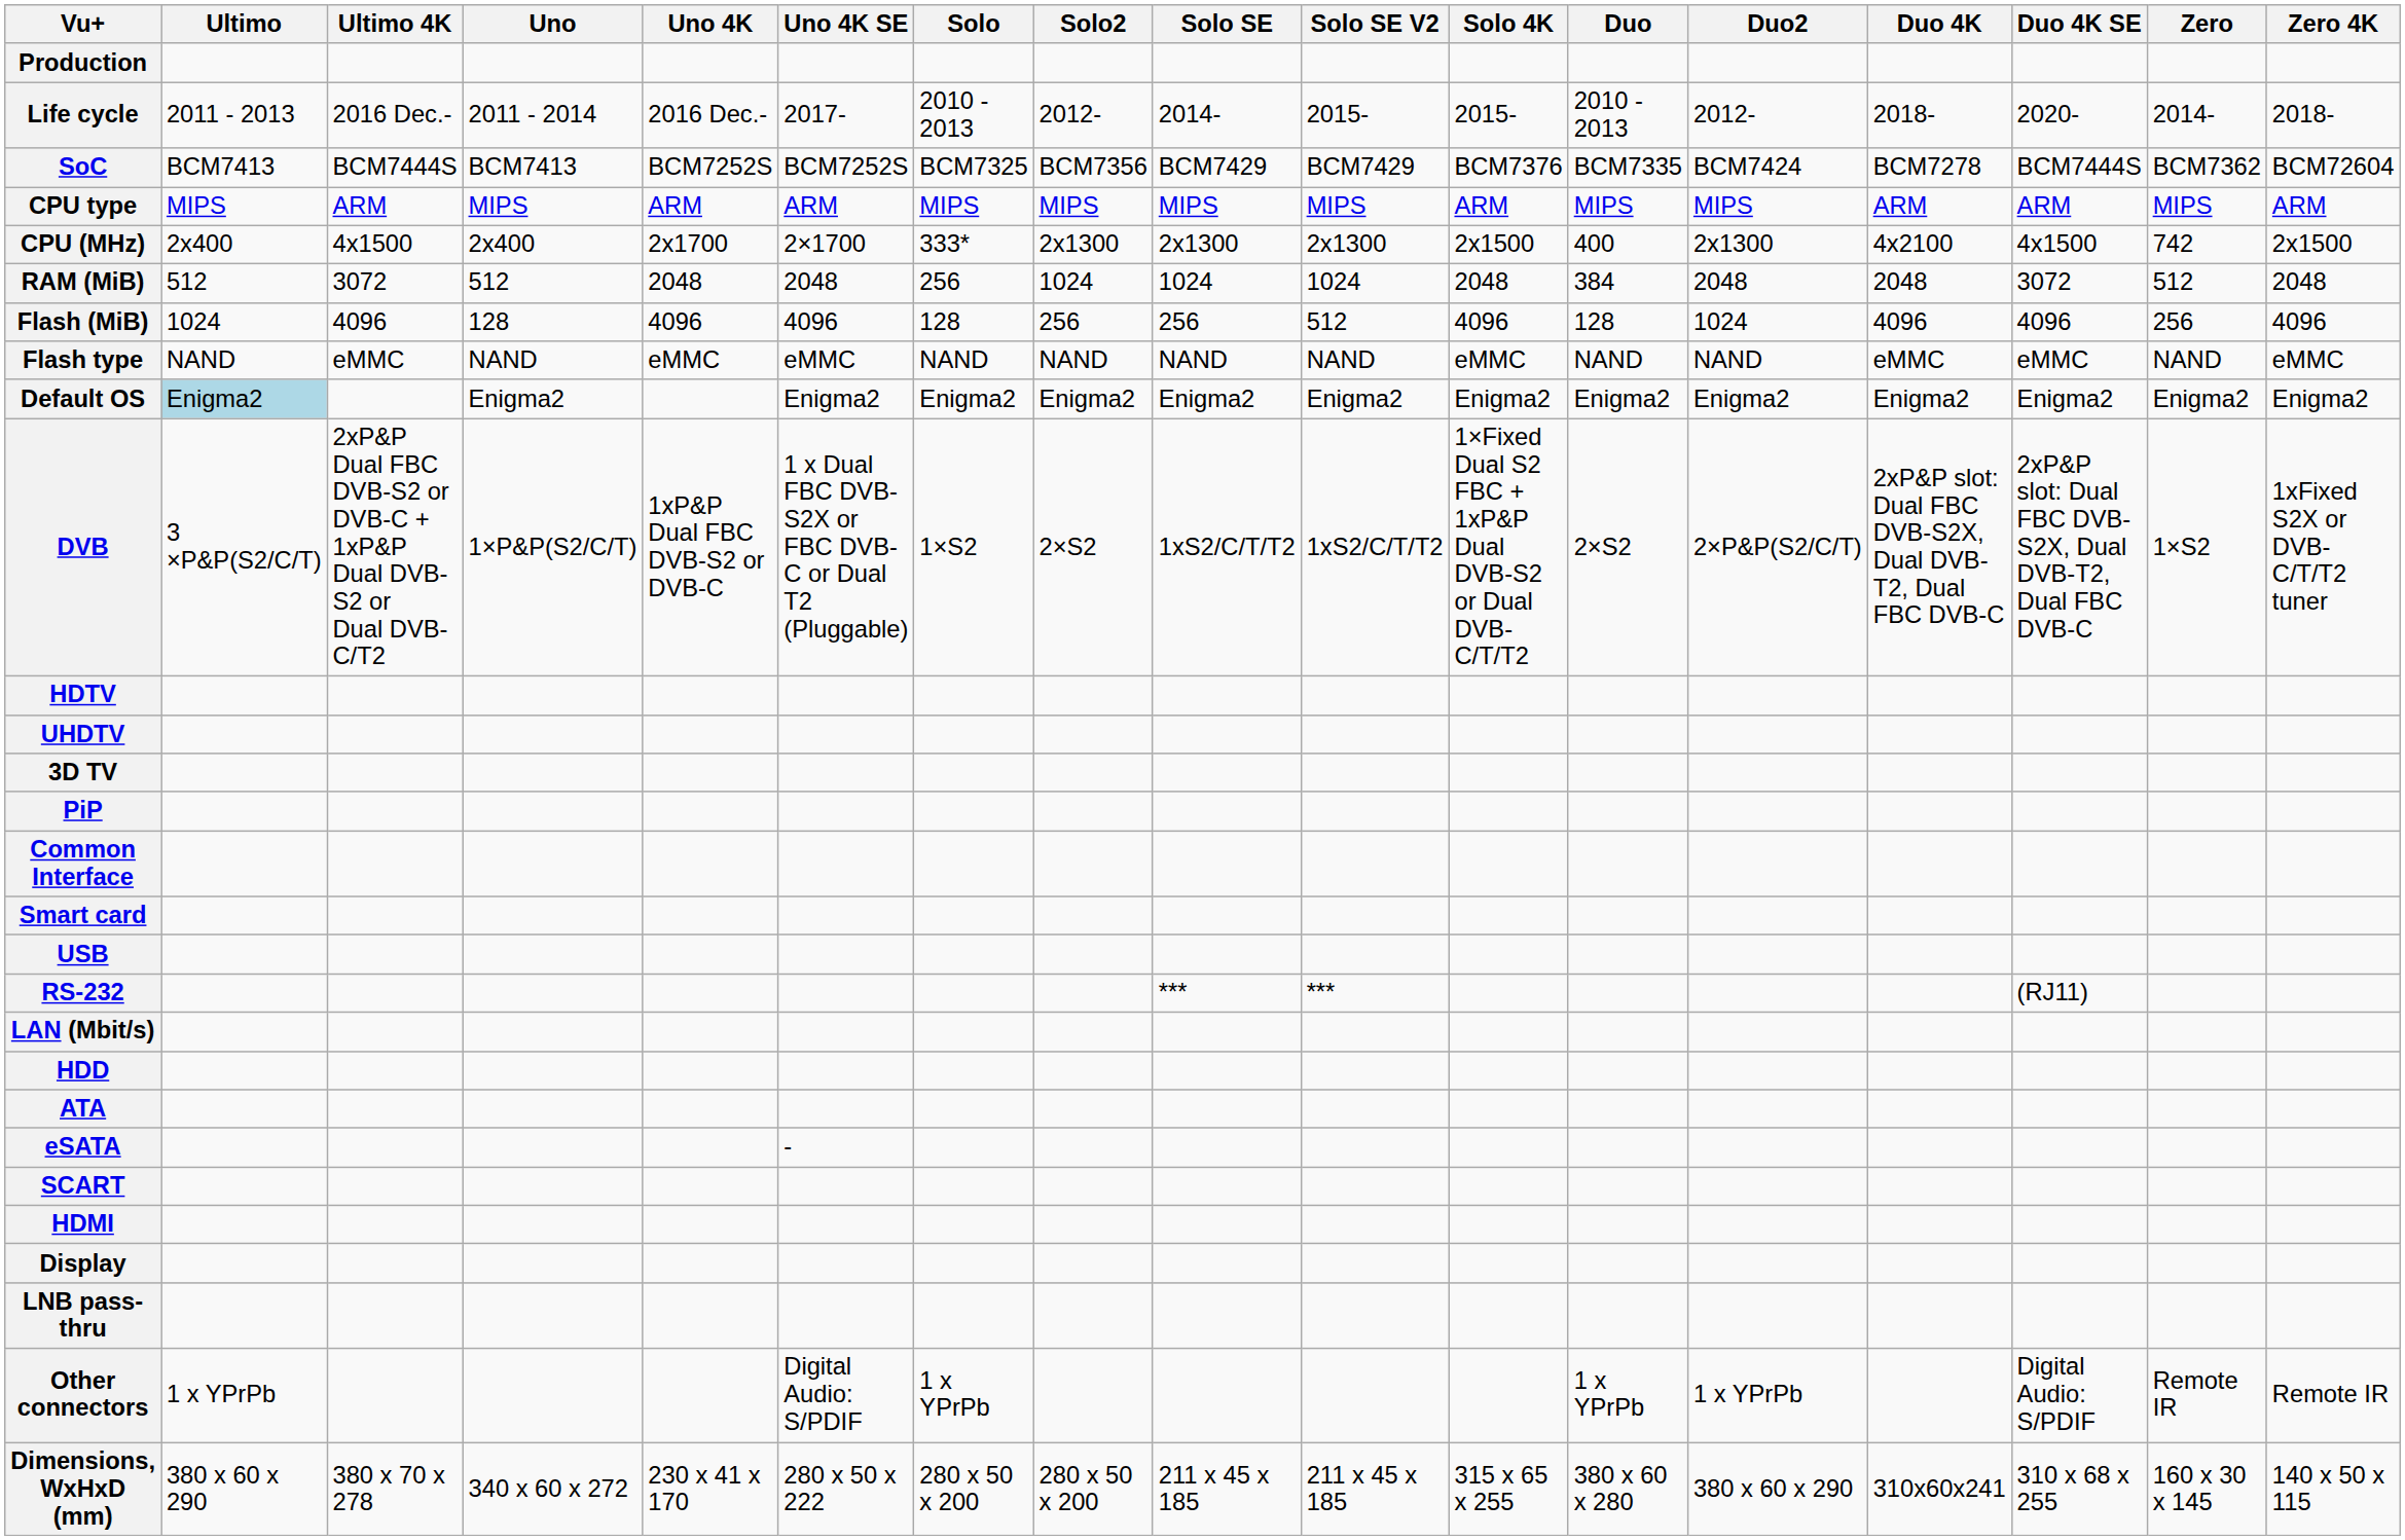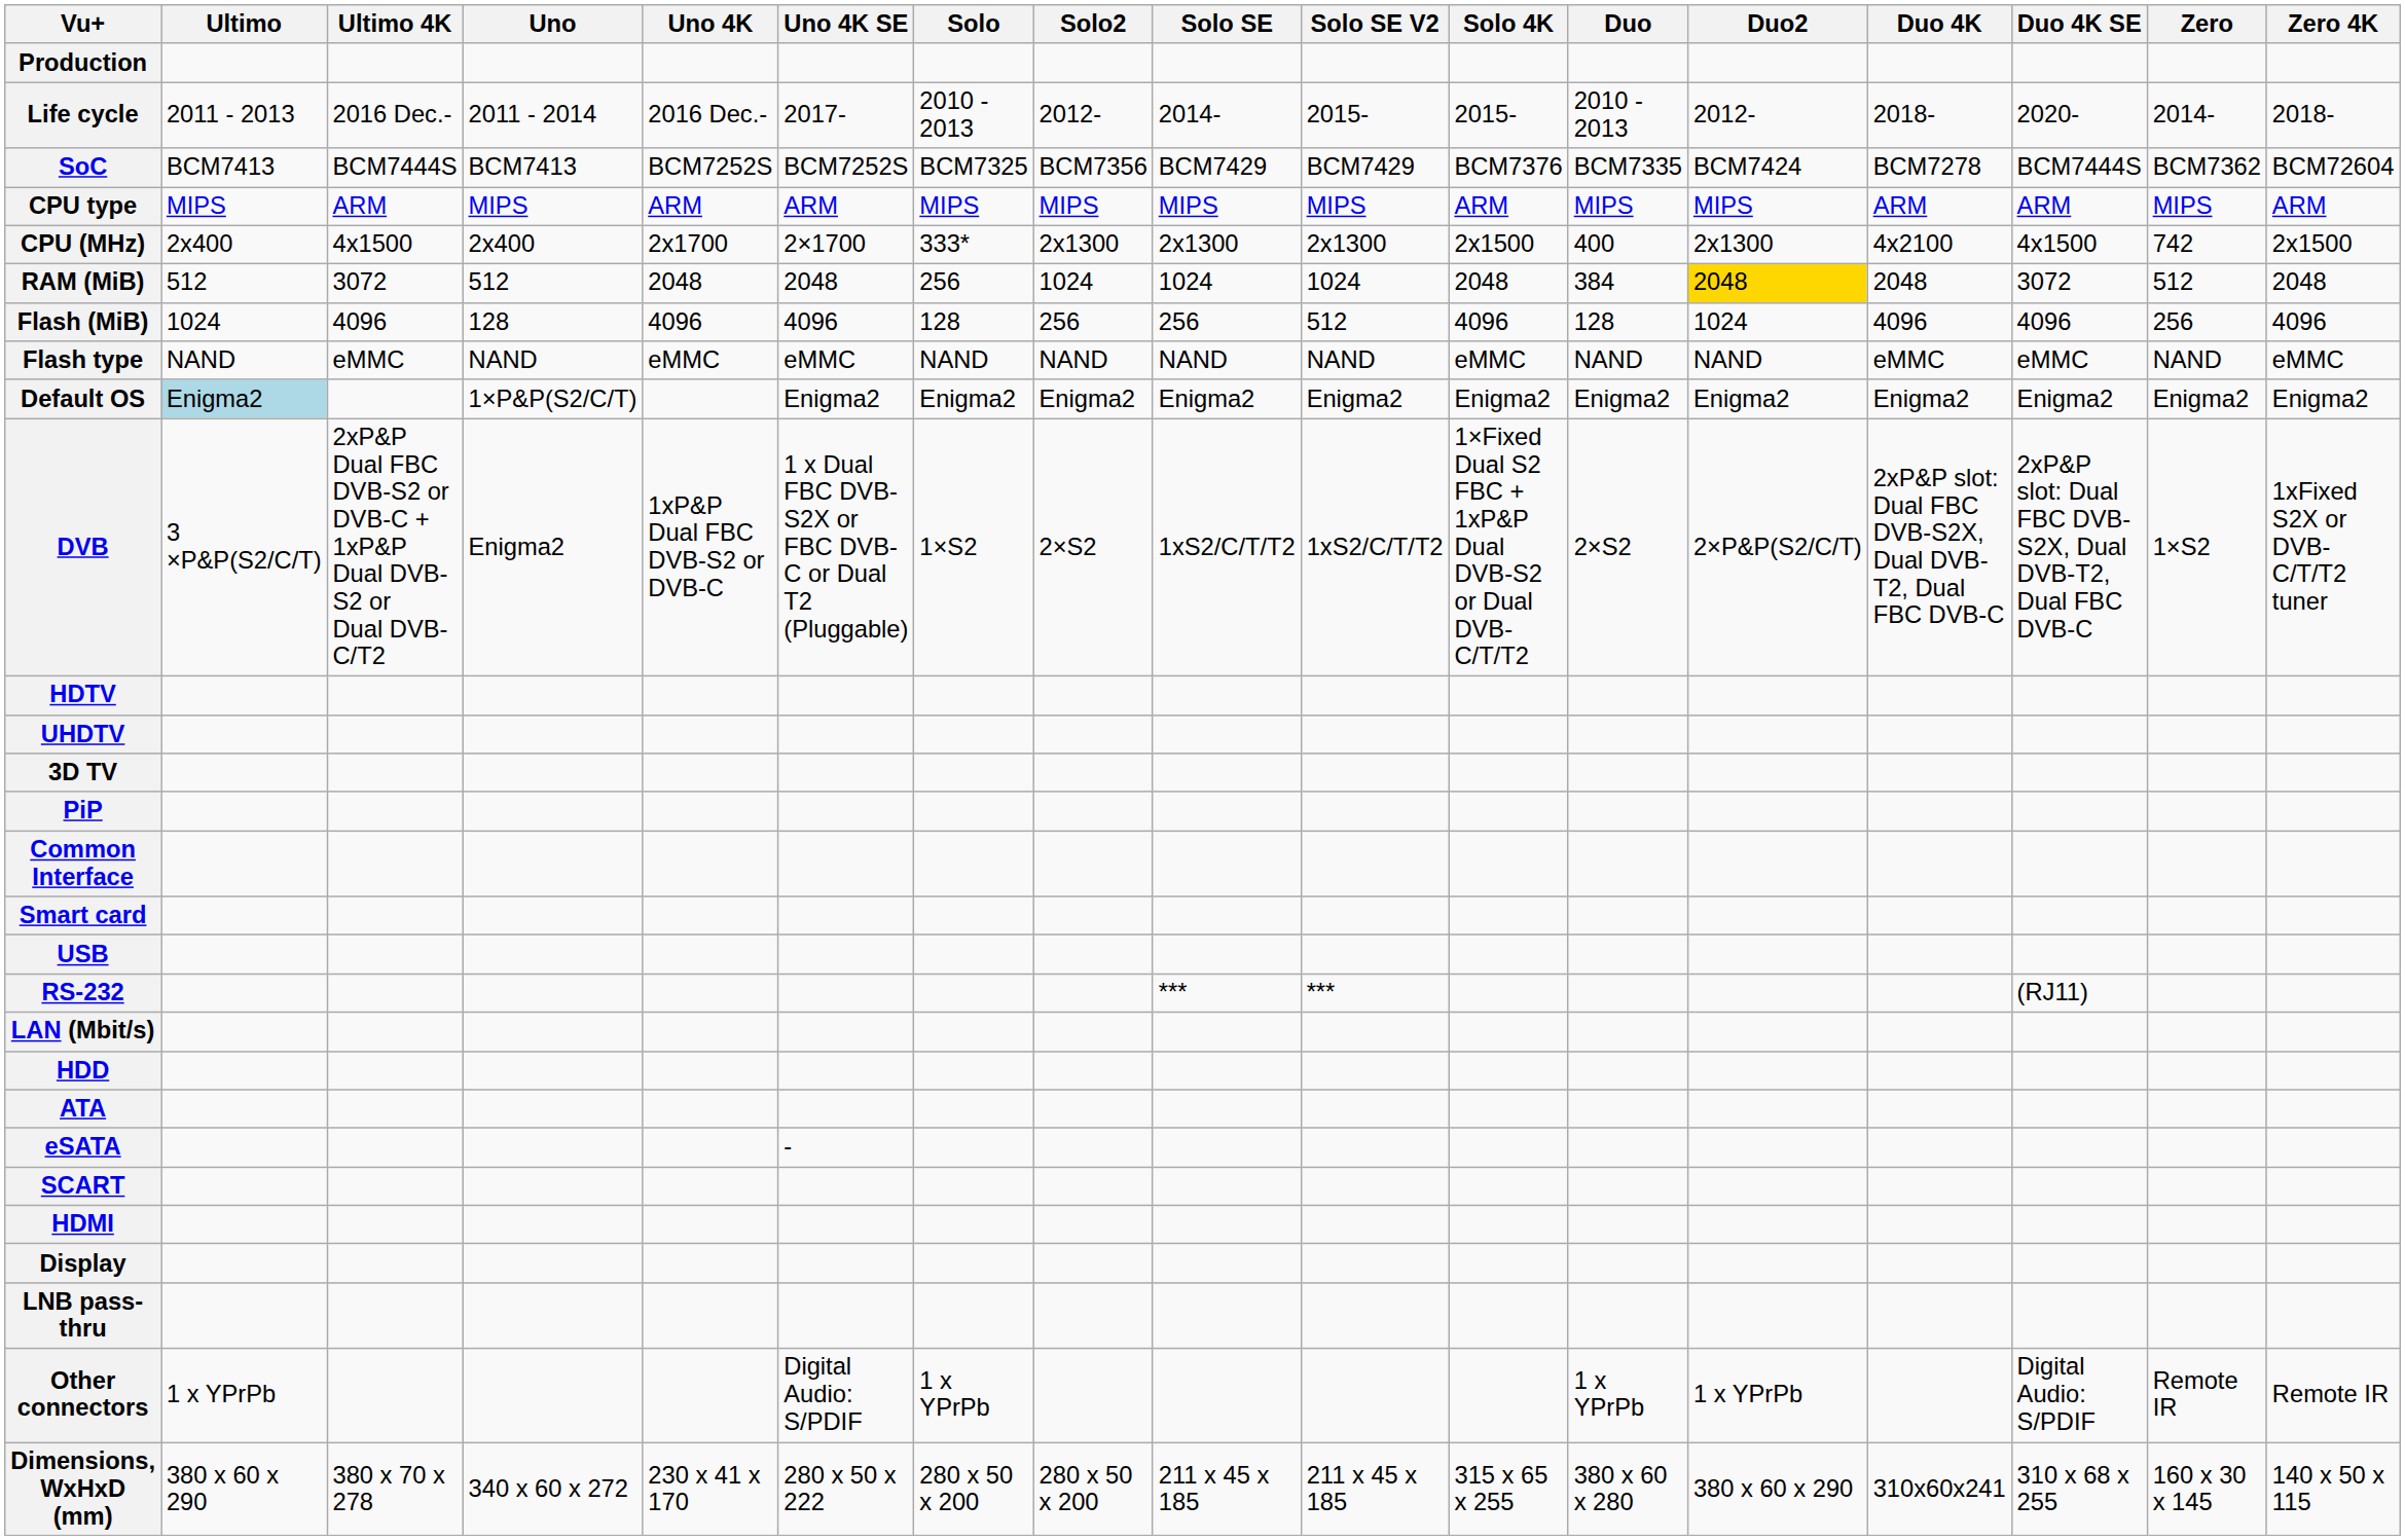RAM (MiB) | Duo2: no background -> gold background
Default OS | Uno: Enigma2 -> 1×P&P(S2/C/T)
DVB | Uno: 1×P&P(S2/C/T) -> Enigma2
